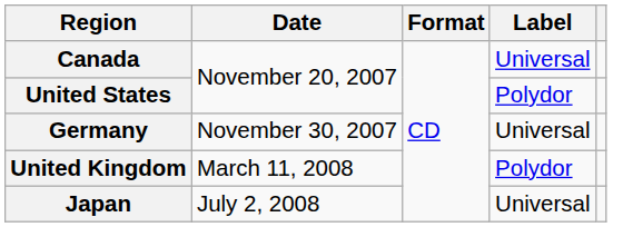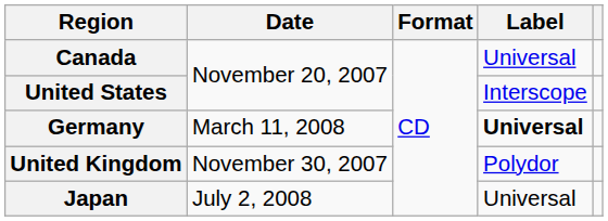United States | Label: Polydor -> Interscope
Germany | Date: November 30, 2007 -> March 11, 2008
Germany | Label: normal -> bold
United Kingdom | Date: March 11, 2008 -> November 30, 2007
